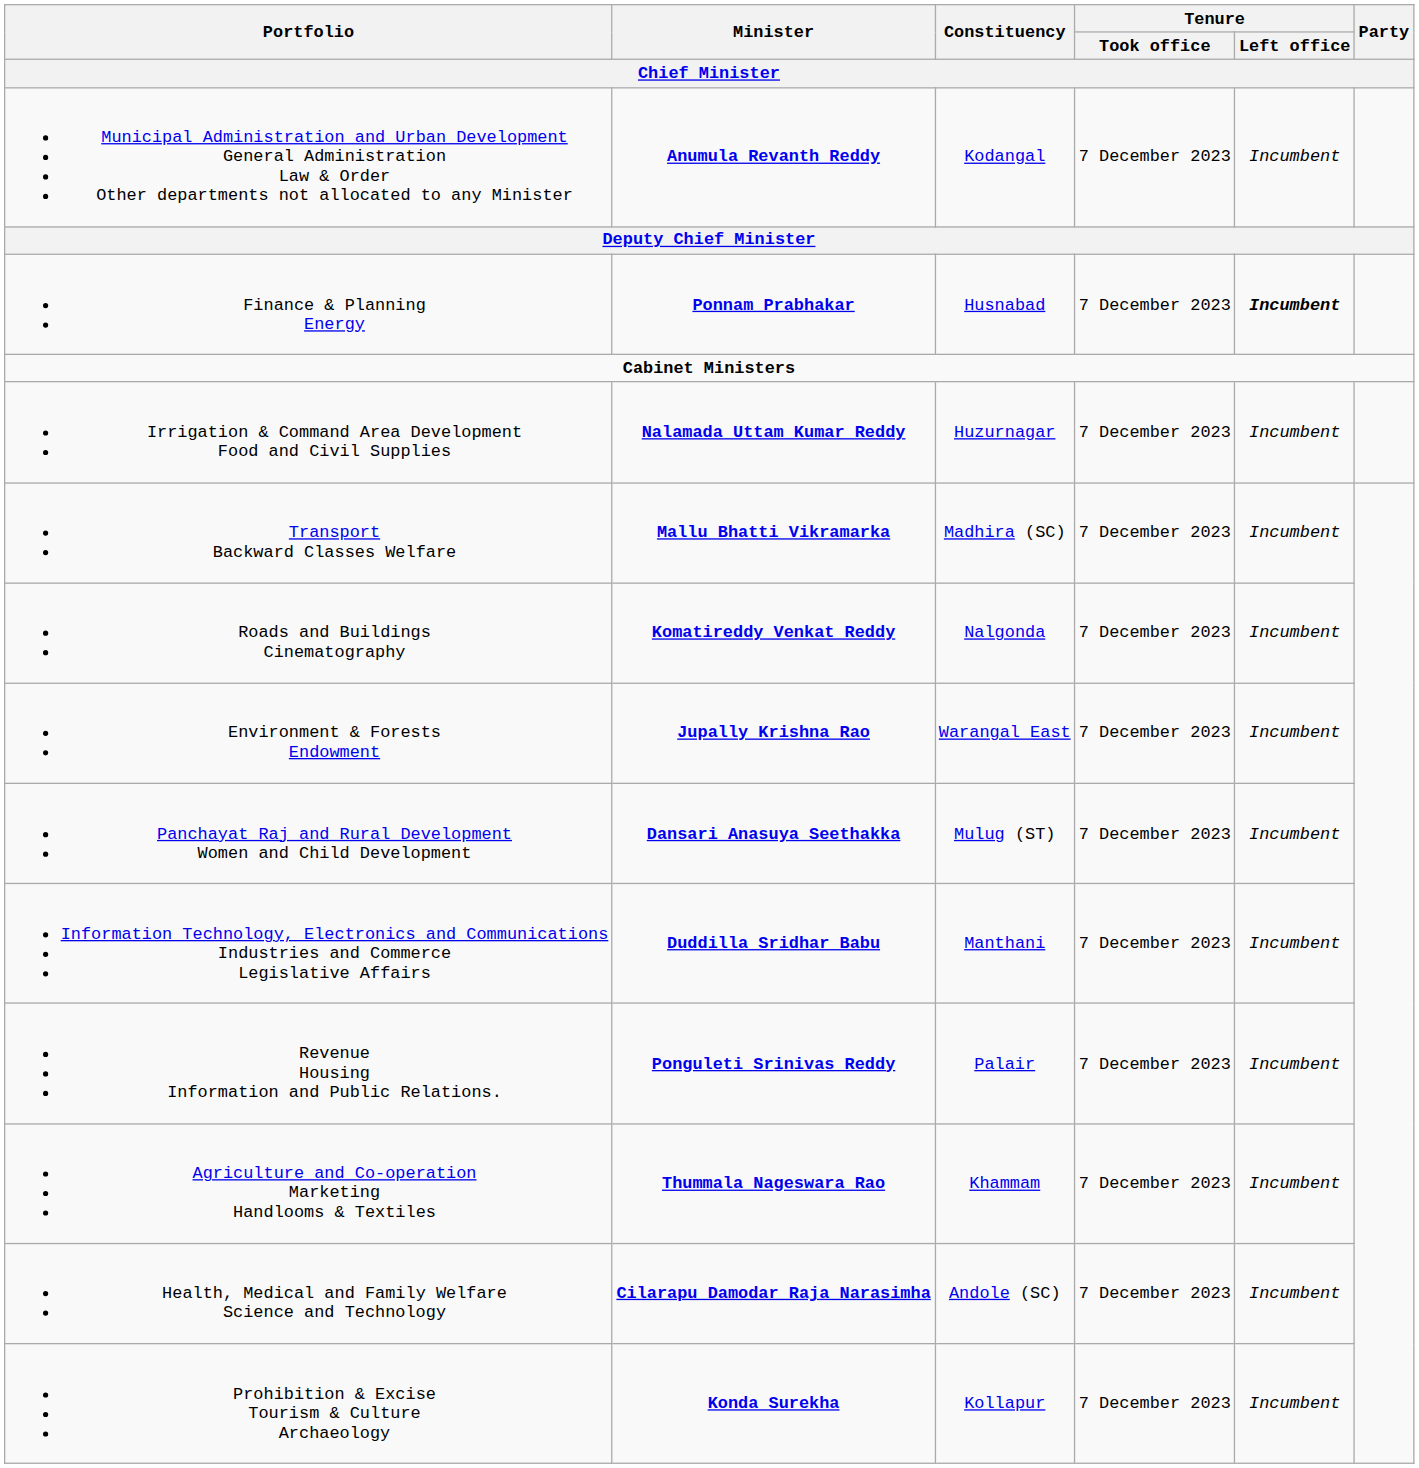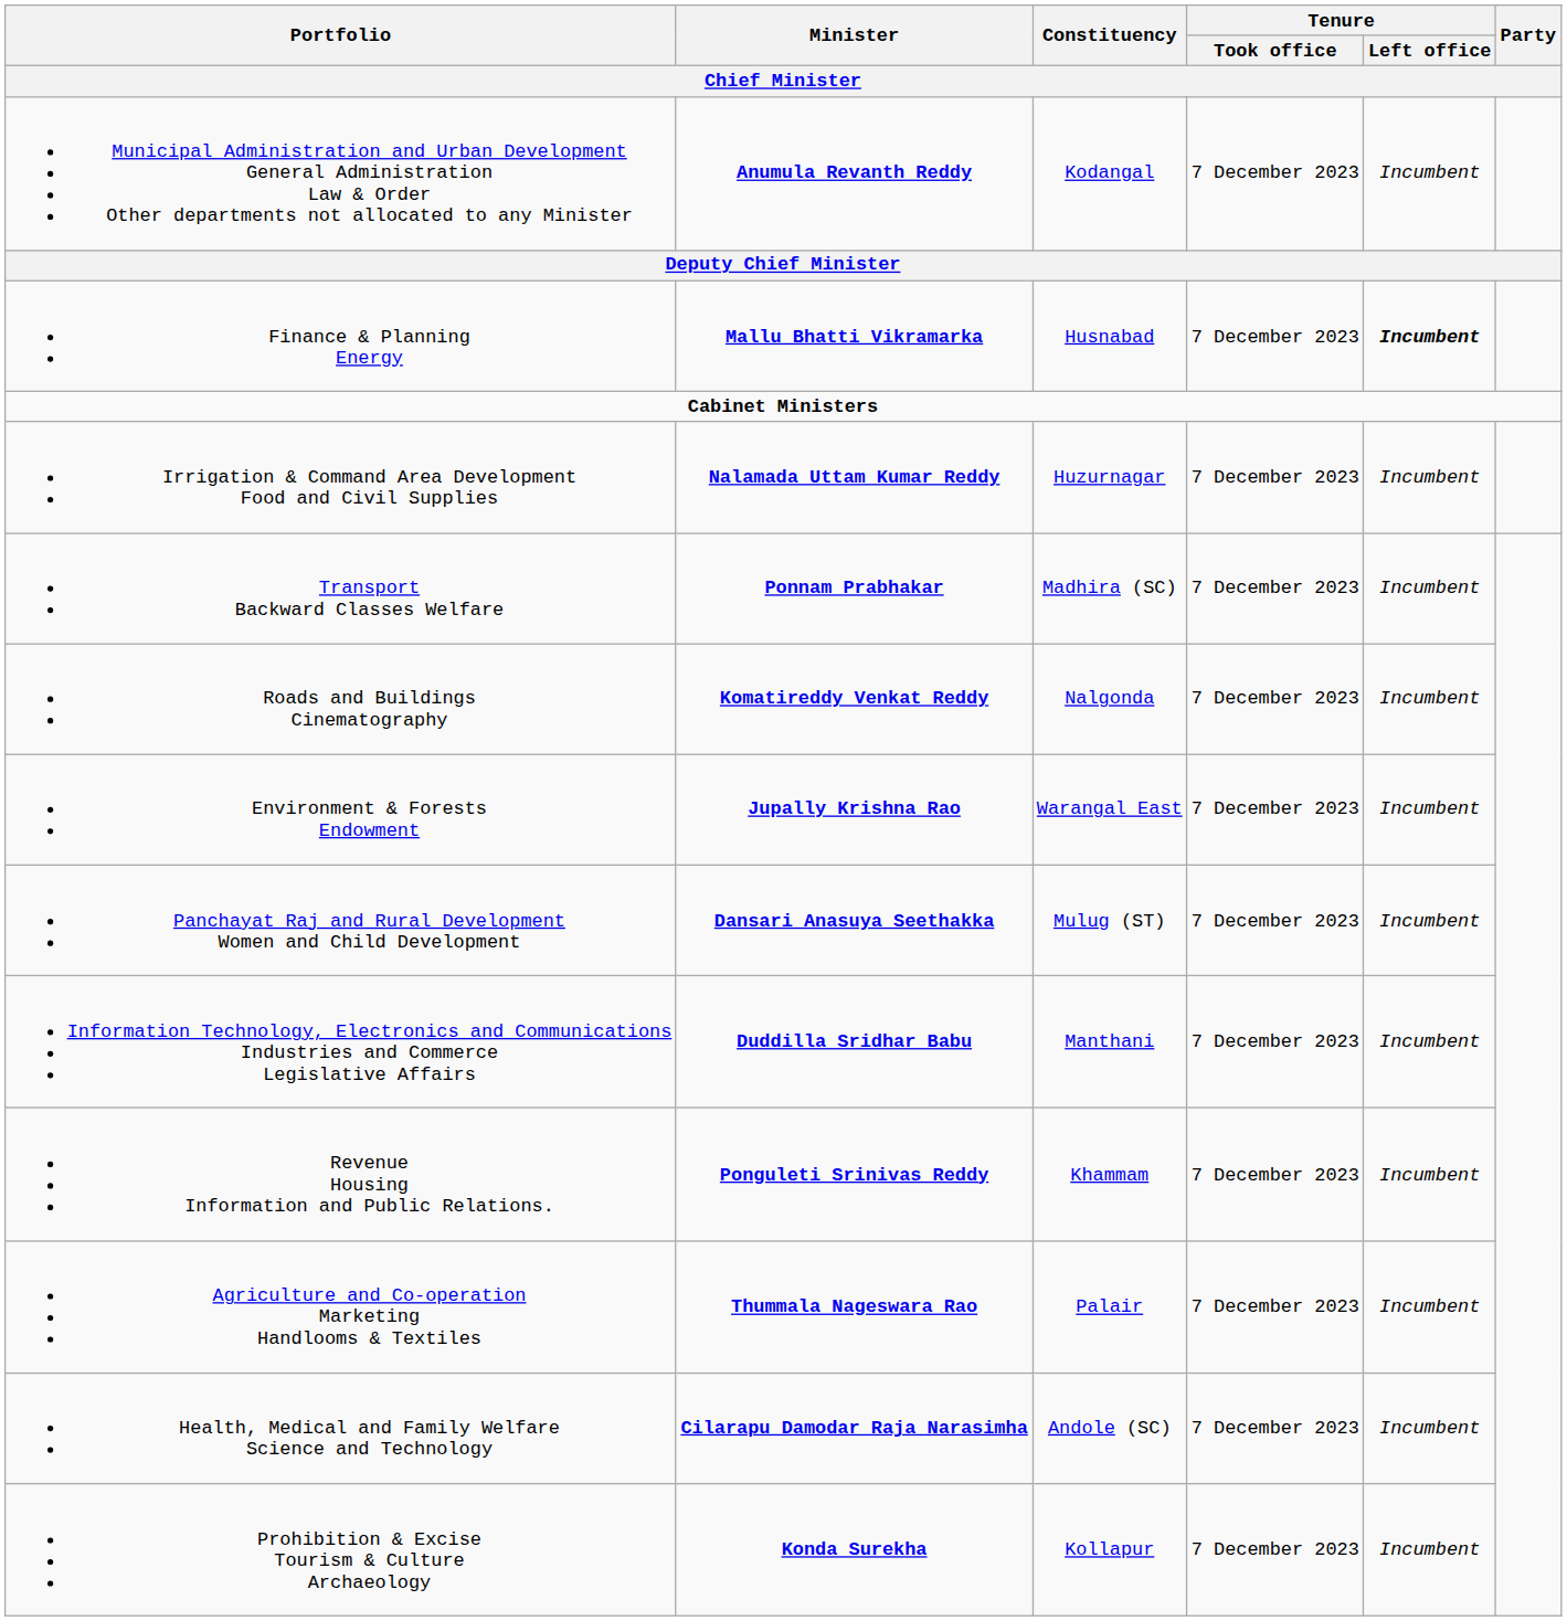Finance & Planning Energy | Minister: Ponnam Prabhakar -> Mallu Bhatti Vikramarka
Transport Backward Classes Welfare | Minister: Mallu Bhatti Vikramarka -> Ponnam Prabhakar
Revenue Housing Information and Public Relations. | Constituency: Palair -> Khammam
Agriculture and Co-operation Marketing Handlooms & Textiles | Constituency: Khammam -> Palair
